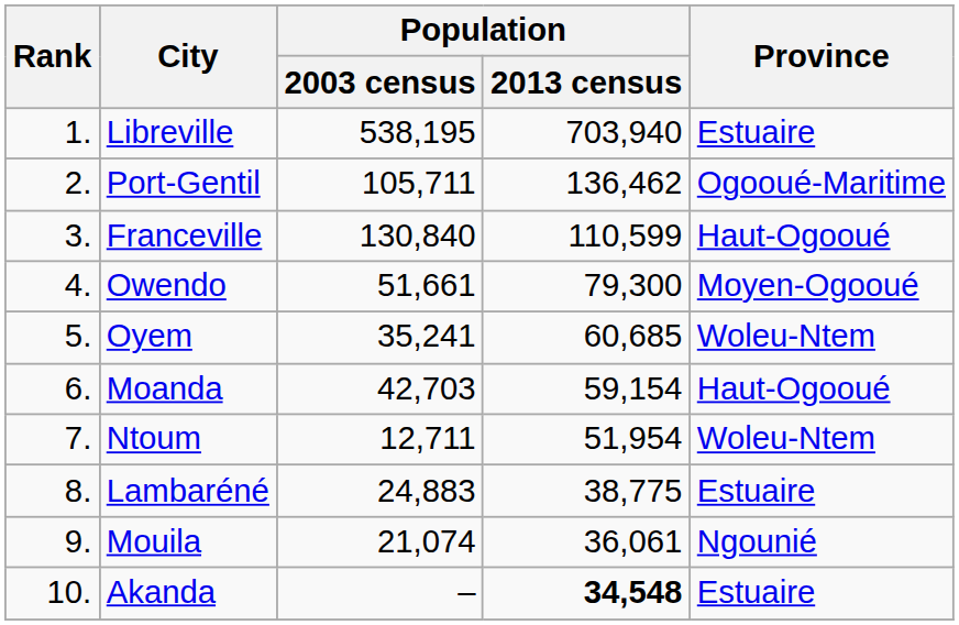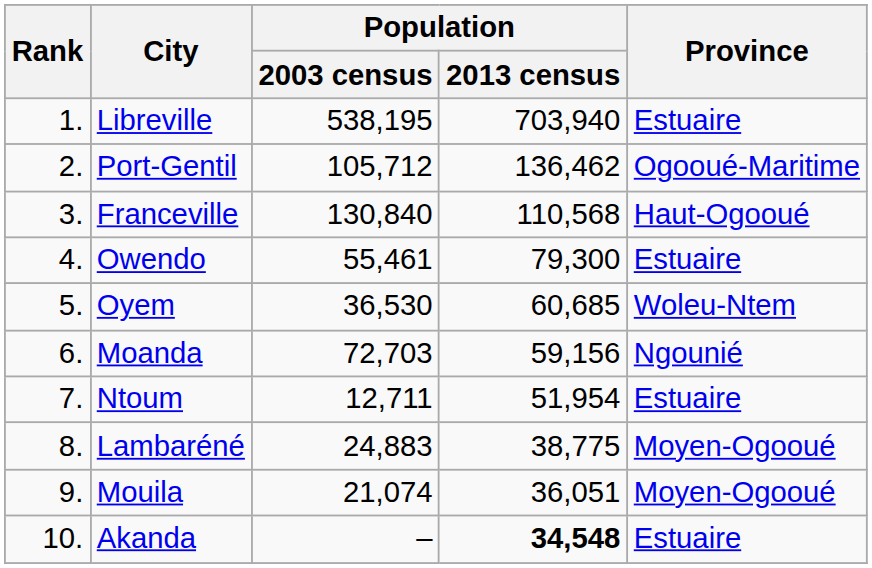Port-Gentil | Population / 2003 census: 105,711 -> 105,712
Franceville | Population / 2013 census: 110,599 -> 110,568
Owendo | Population / 2003 census: 51,661 -> 55,461
Owendo | Province: Moyen-Ogooué -> Estuaire
Oyem | Population / 2003 census: 35,241 -> 36,530
Moanda | Population / 2003 census: 42,703 -> 72,703
Moanda | Population / 2013 census: 59,154 -> 59,156
Moanda | Province: Haut-Ogooué -> Ngounié
Ntoum | Province: Woleu-Ntem -> Estuaire
Lambaréné | Province: Estuaire -> Moyen-Ogooué
Mouila | Population / 2013 census: 36,061 -> 36,051
Mouila | Province: Ngounié -> Moyen-Ogooué
